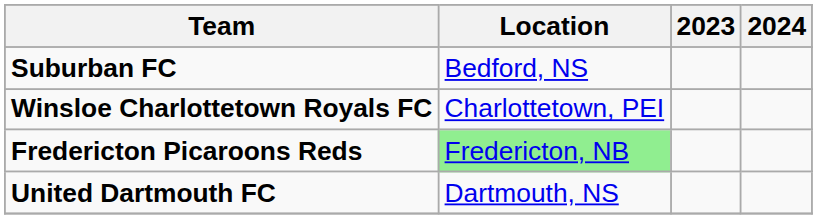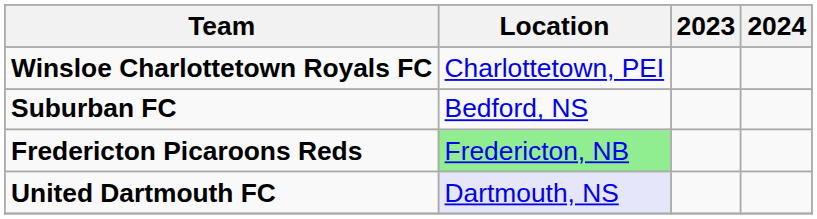rows swapped: Suburban FC <-> Winsloe Charlottetown Royals FC
United Dartmouth FC | Location: no background -> lavender background
